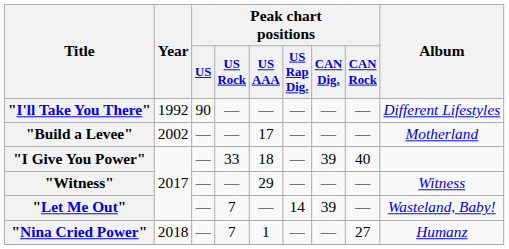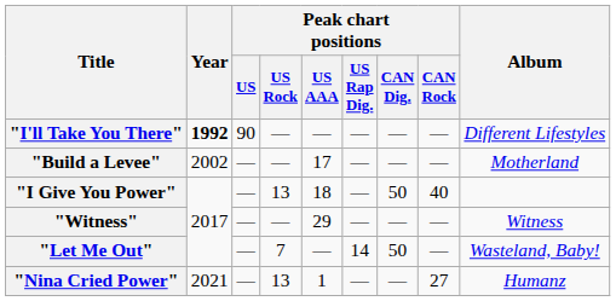"I'll Take You There" | Year: normal -> bold
"I Give You Power" | Peak chart positions / US Rock: 33 -> 13
"I Give You Power" | Peak chart positions / CAN Dig.: 39 -> 50
"Let Me Out" | Peak chart positions / CAN Dig.: 39 -> 50
"Nina Cried Power" | Year: 2018 -> 2021
"Nina Cried Power" | Peak chart positions / US Rock: 7 -> 13
